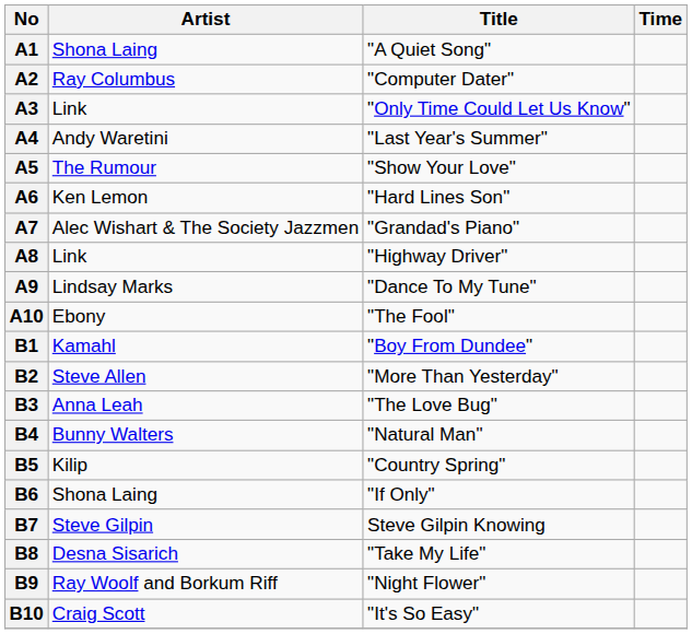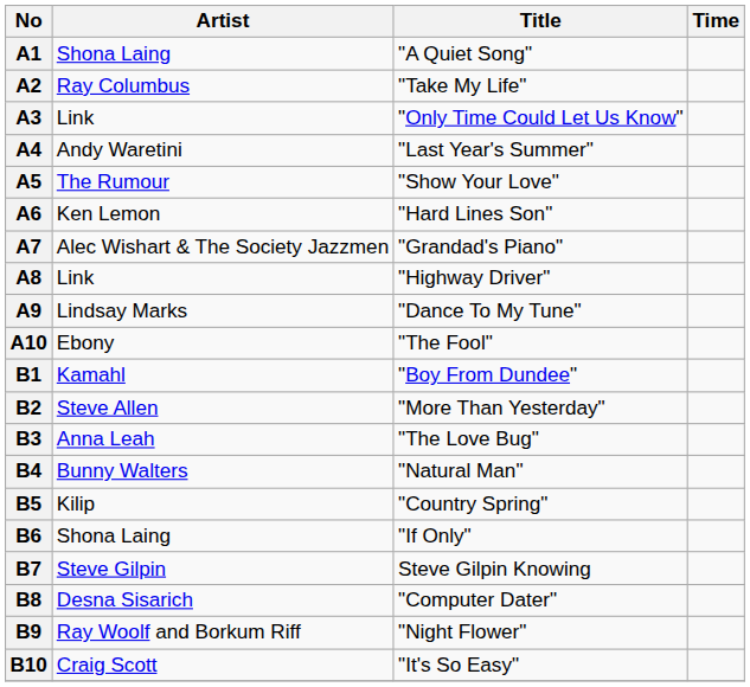A2 | Title: "Computer Dater" -> "Take My Life"
B8 | Title: "Take My Life" -> "Computer Dater"
